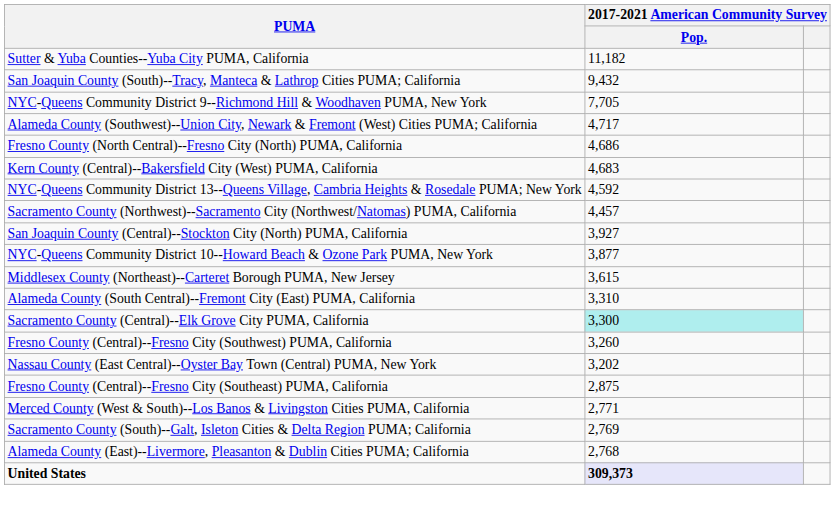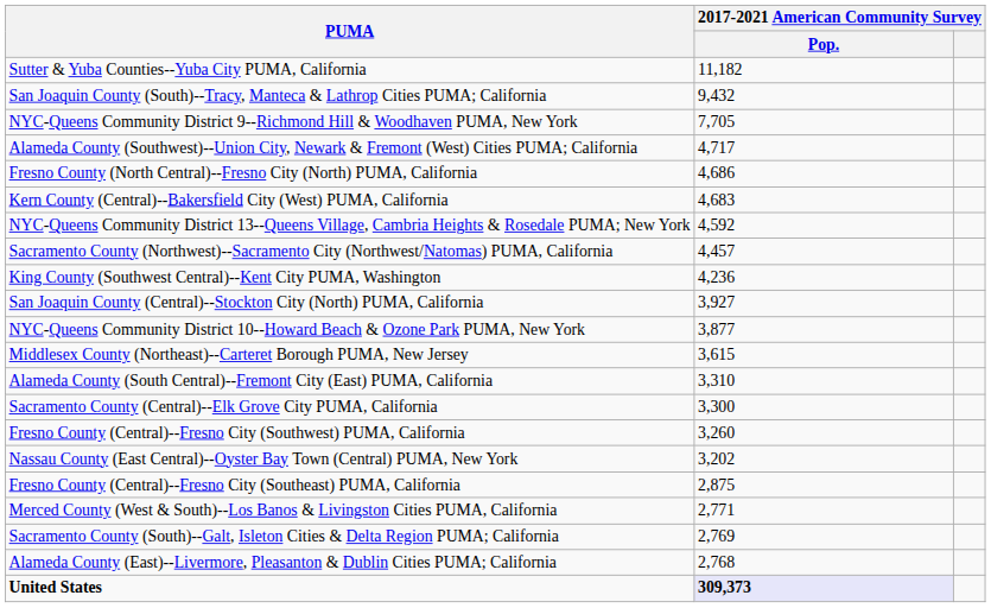+ row: King County (Southwest Central)--Kent City PUMA, Washington | 4,236
Sacramento County (Central)--Elk Grove City PUMA, California | 2017-2021 American Community Survey / Pop.: paleturquoise background -> no background
